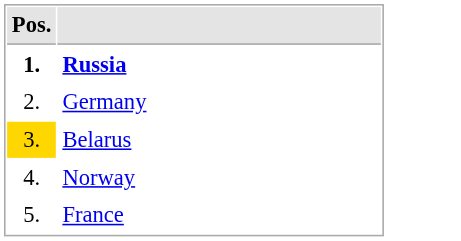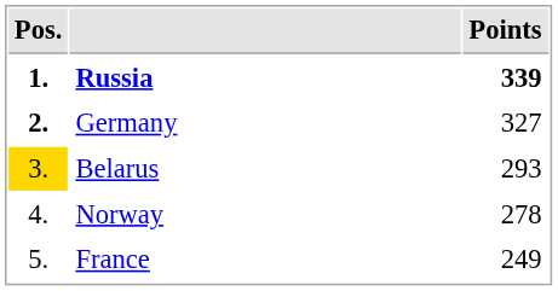+ column: Points | 339 | 327 | 293 | 278 | 249
Germany | Pos.: normal -> bold
